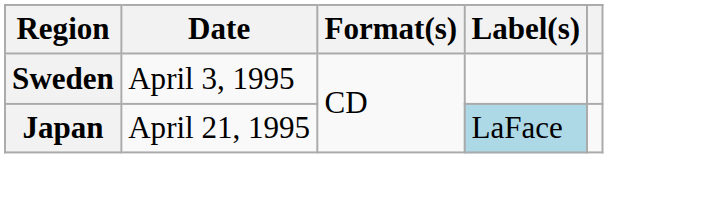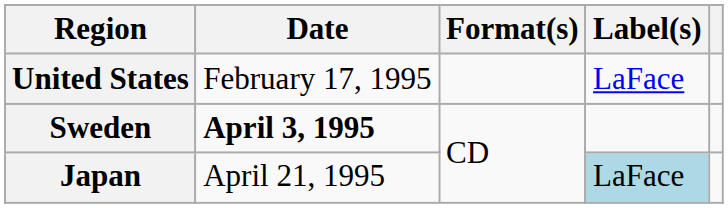+ row: United States | February 17, 1995 | LaFace
Sweden | Date: normal -> bold
